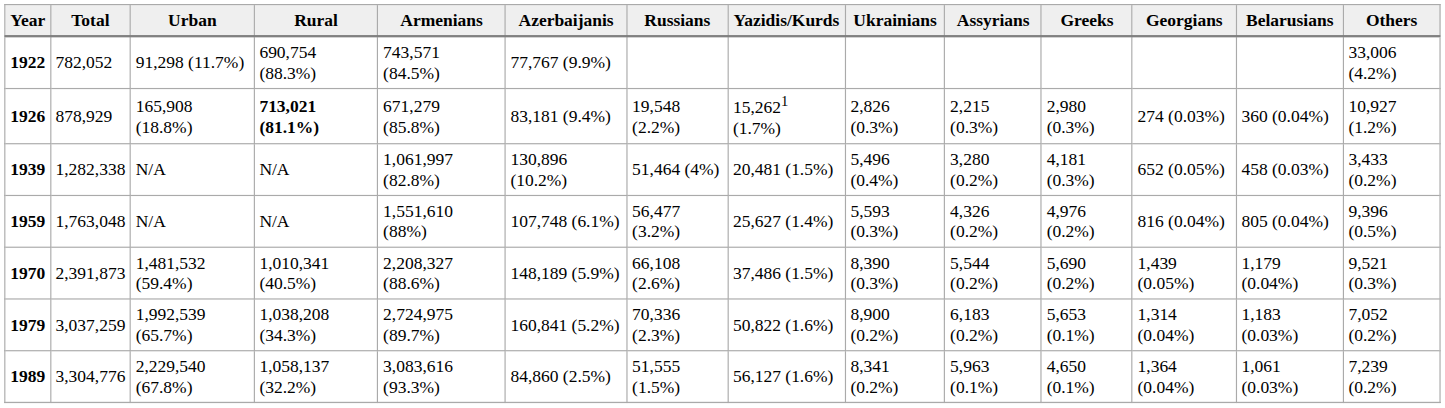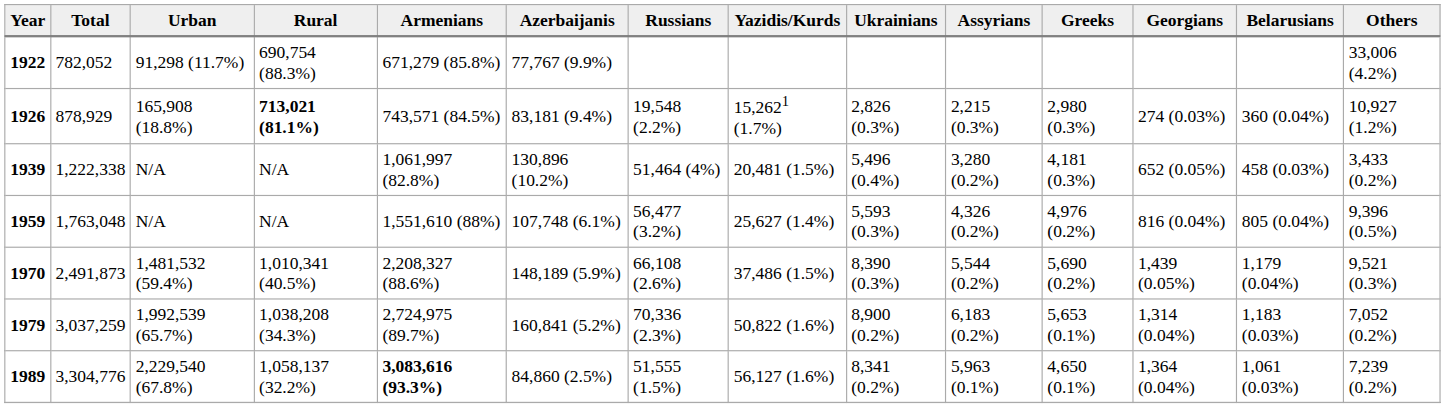1922 | Armenians: 743,571 (84.5%) -> 671,279 (85.8%)
1926 | Armenians: 671,279 (85.8%) -> 743,571 (84.5%)
1939 | Total: 1,282,338 -> 1,222,338
1970 | Total: 2,391,873 -> 2,491,873
1989 | Armenians: normal -> bold
